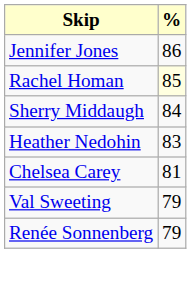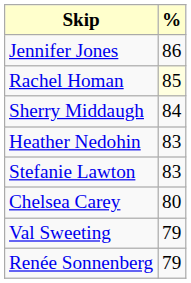+ row: Stefanie Lawton | 83
Chelsea Carey | %: 81 -> 80
